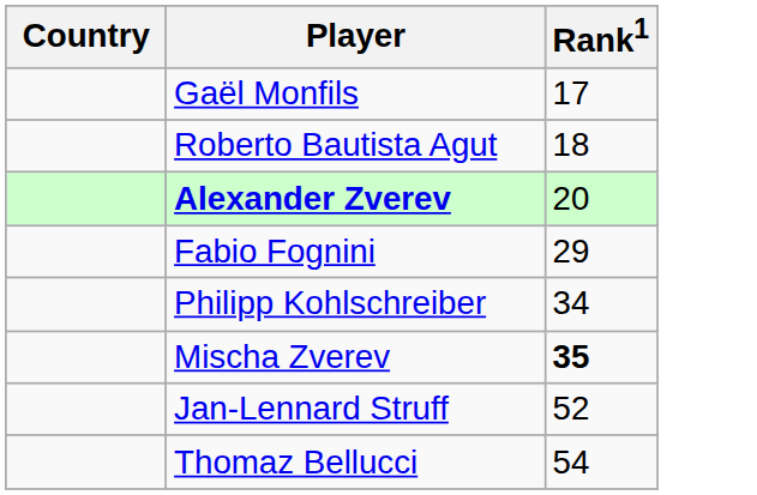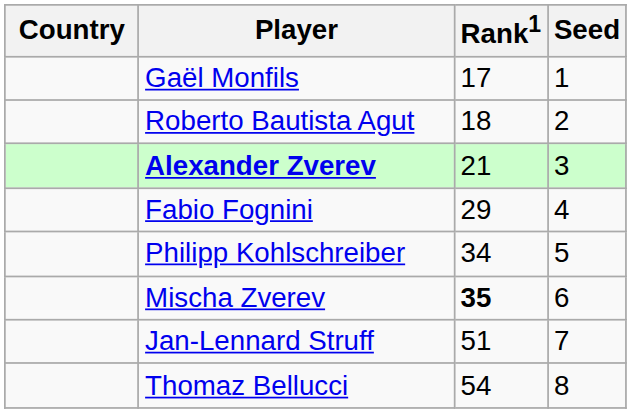+ column: Seed | 1 | 2 | 3 | 4 | 5 | 6 | 7 | 8
Alexander Zverev | Rank1: 20 -> 21
Jan-Lennard Struff | Rank1: 52 -> 51
